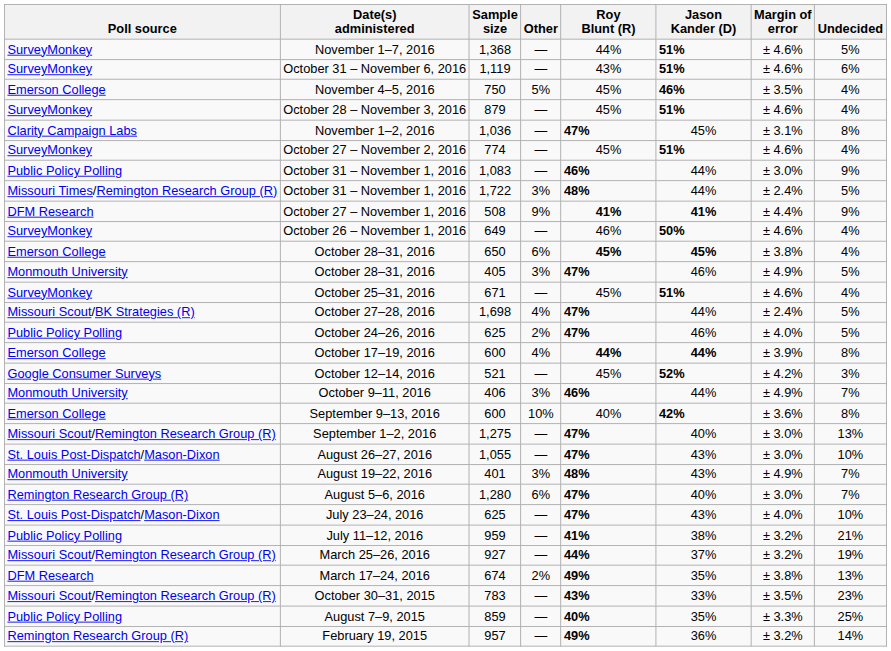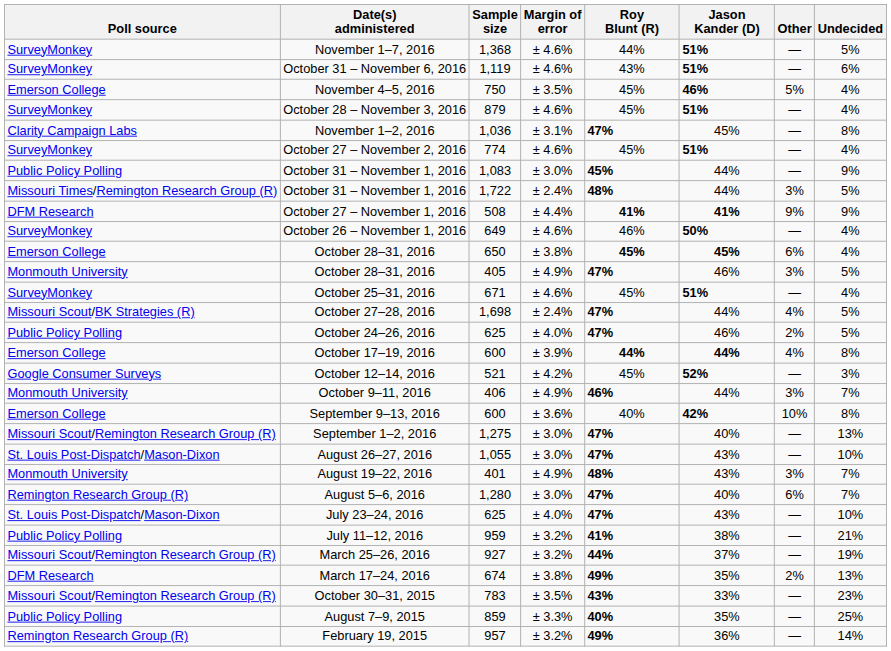columns swapped: Margin of error <-> Other
October 31 – November 1, 2016 / 1,083 | Roy Blunt (R): 46% -> 45%
